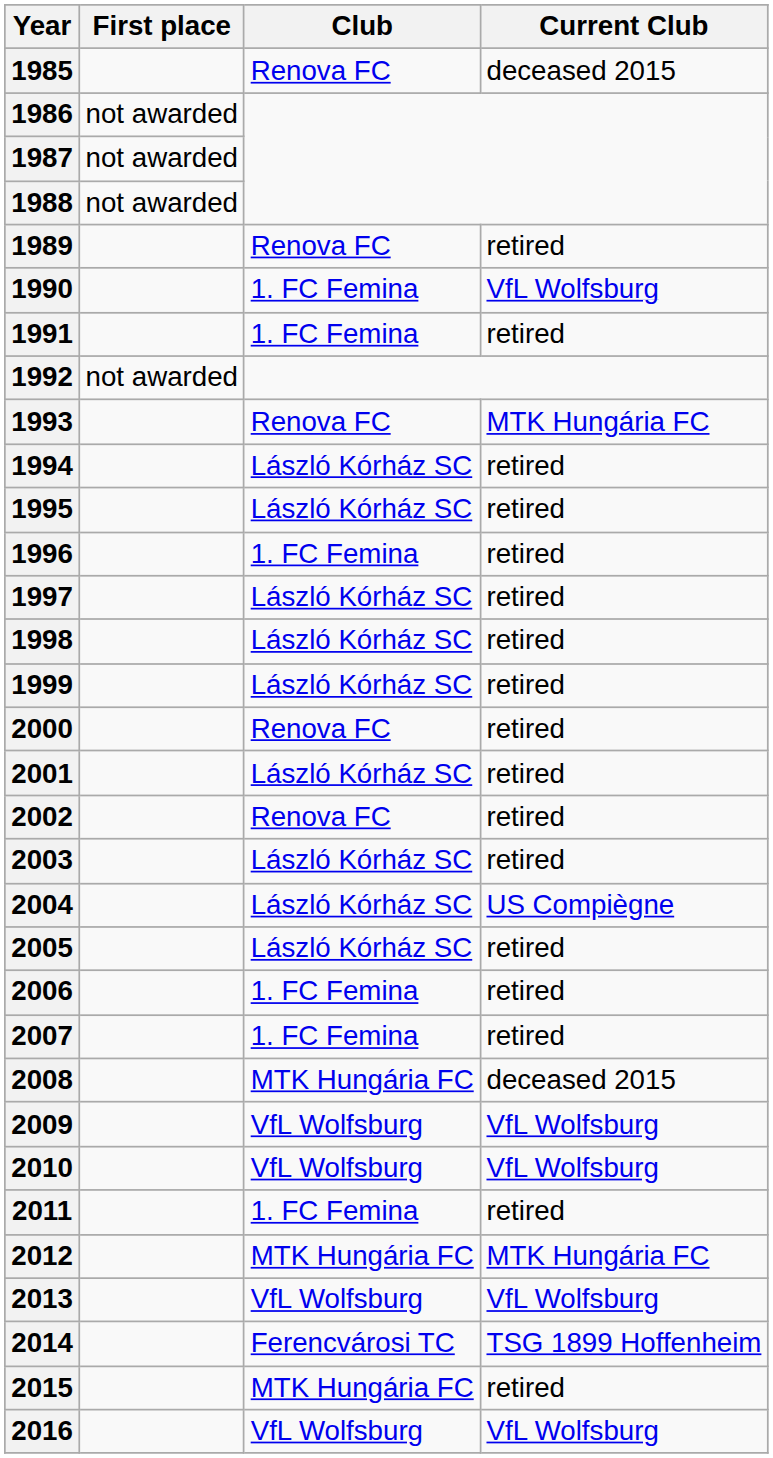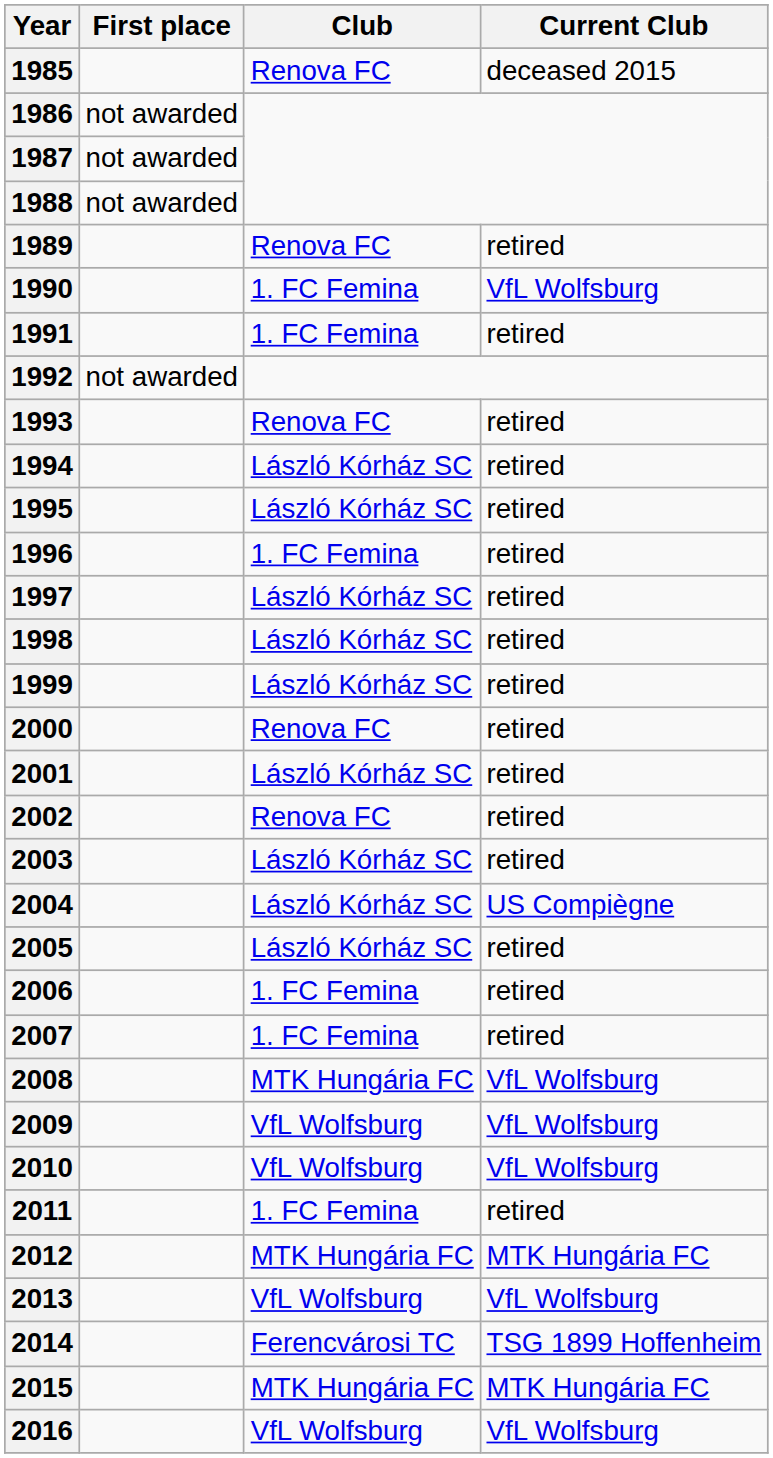1993 | Current Club: MTK Hungária FC -> retired
2008 | Current Club: deceased 2015 -> VfL Wolfsburg
2015 | Current Club: retired -> MTK Hungária FC
